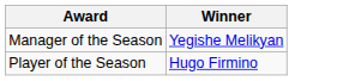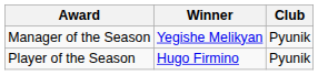+ column: Club | Pyunik | Pyunik
